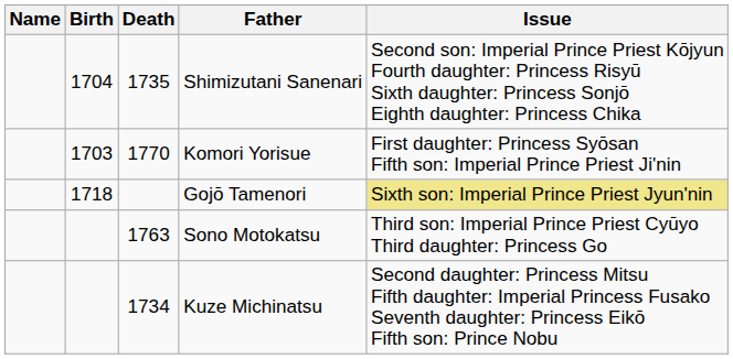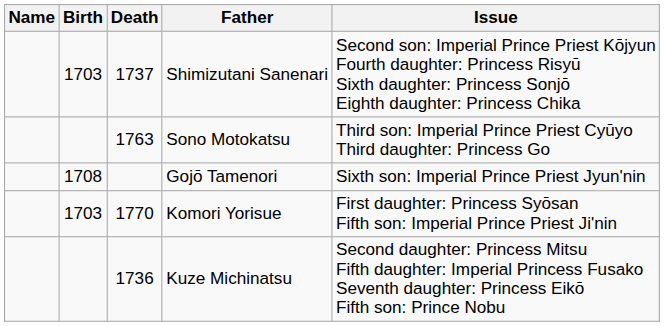Shimizutani Sanenari | Birth: 1704 -> 1703
Shimizutani Sanenari | Death: 1735 -> 1737
rows swapped: Komori Yorisue <-> Sono Motokatsu
Gojō Tamenori | Birth: 1718 -> 1708
Gojō Tamenori | Issue: khaki background -> no background
Kuze Michinatsu | Death: 1734 -> 1736
